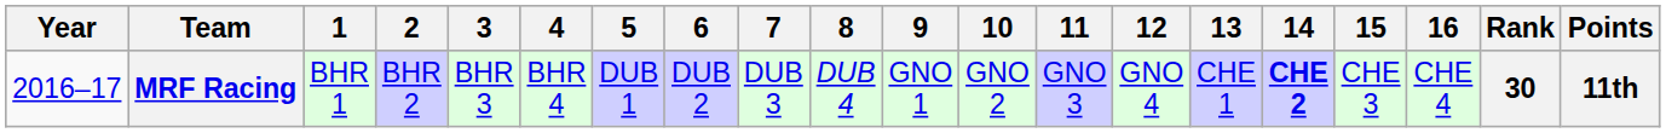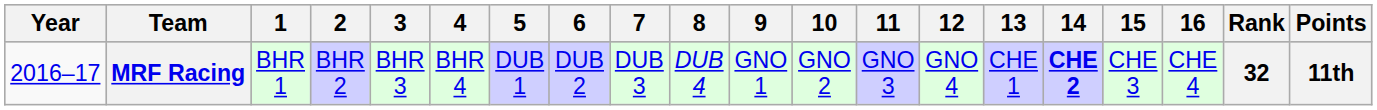MRF Racing | Rank: 30 -> 32
